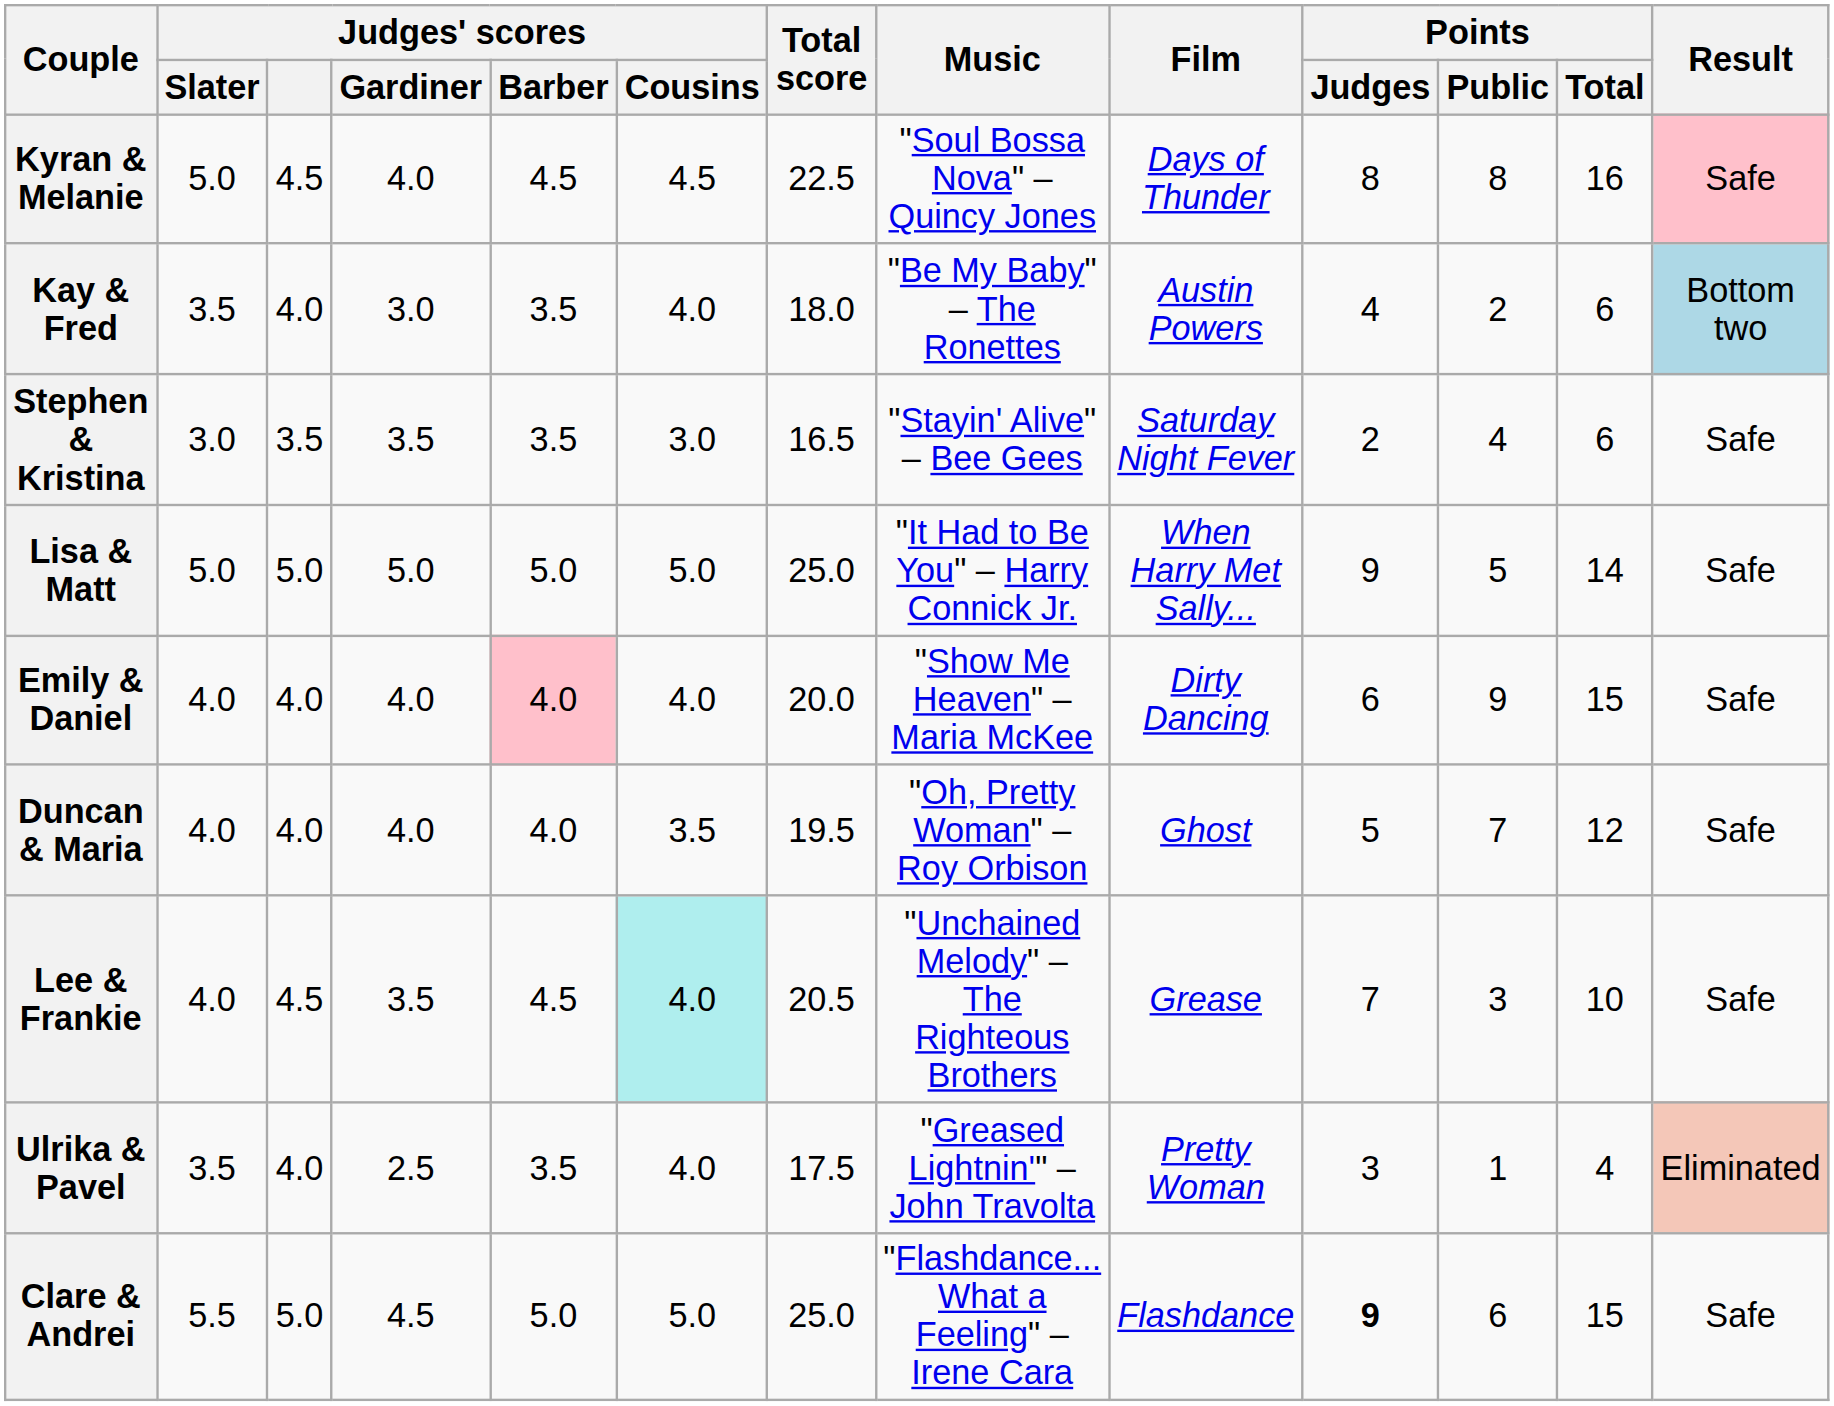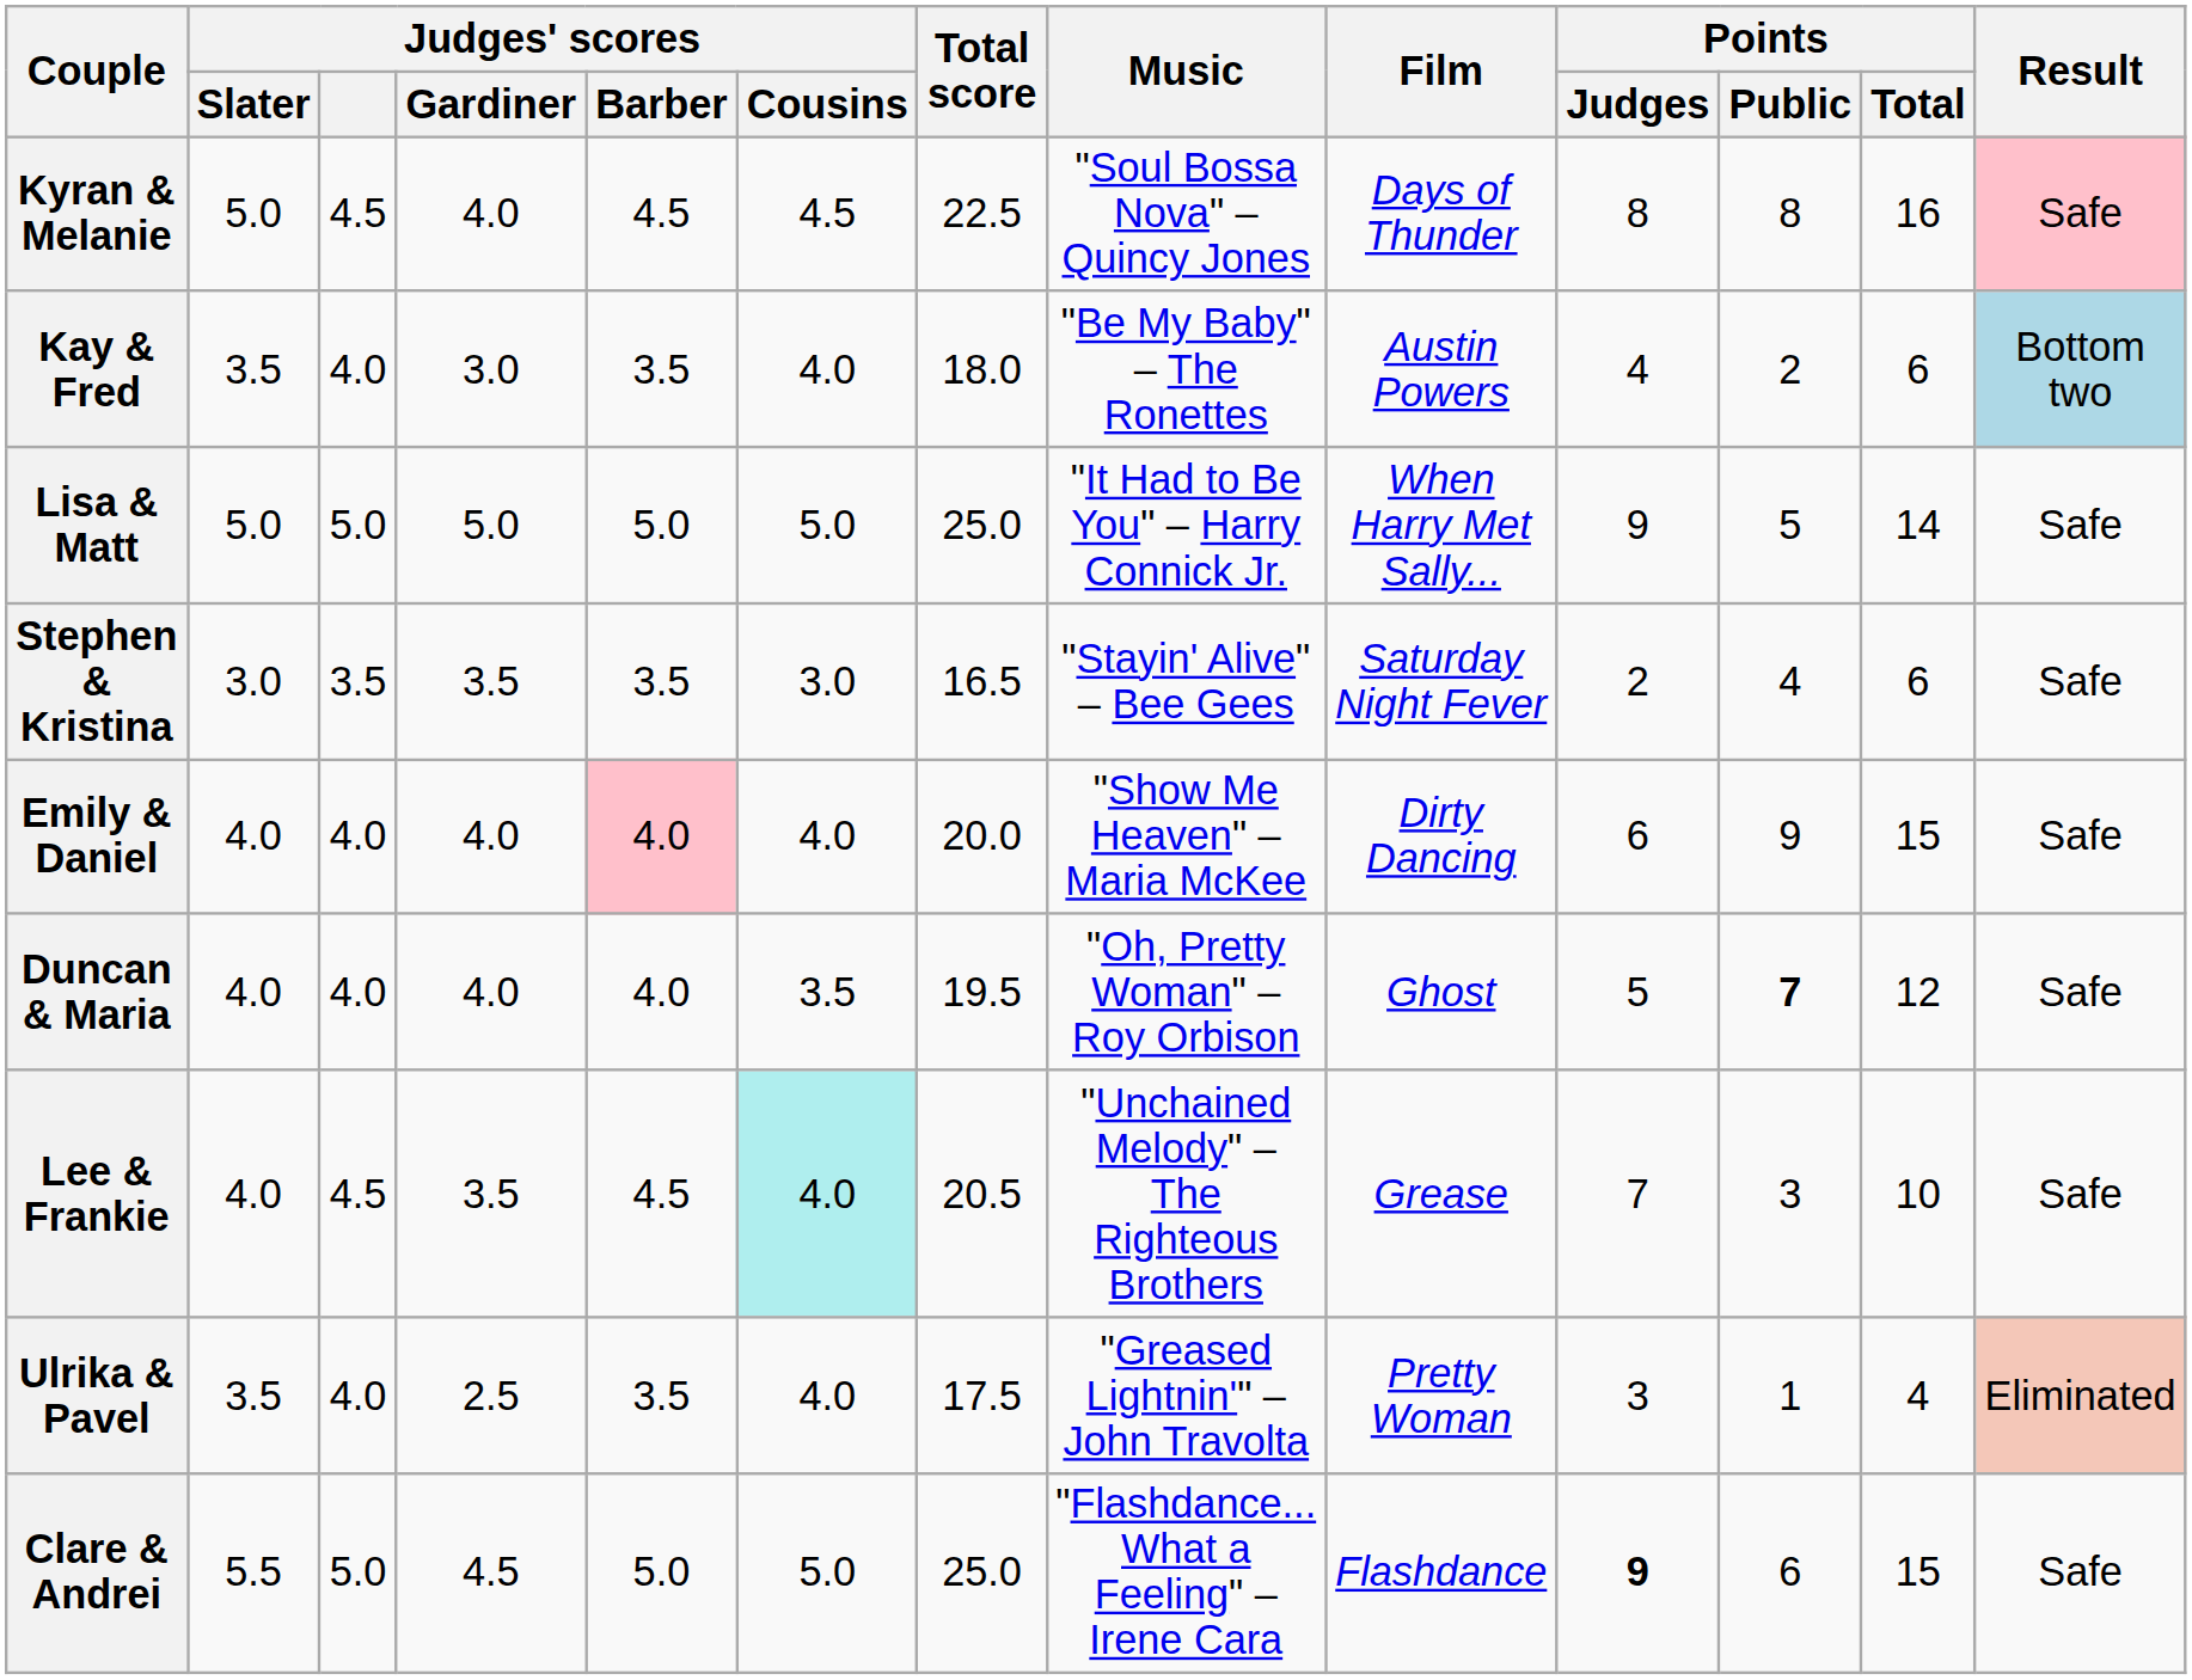rows swapped: Stephen & Kristina <-> Lisa & Matt
Duncan & Maria | Points / Public: normal -> bold
